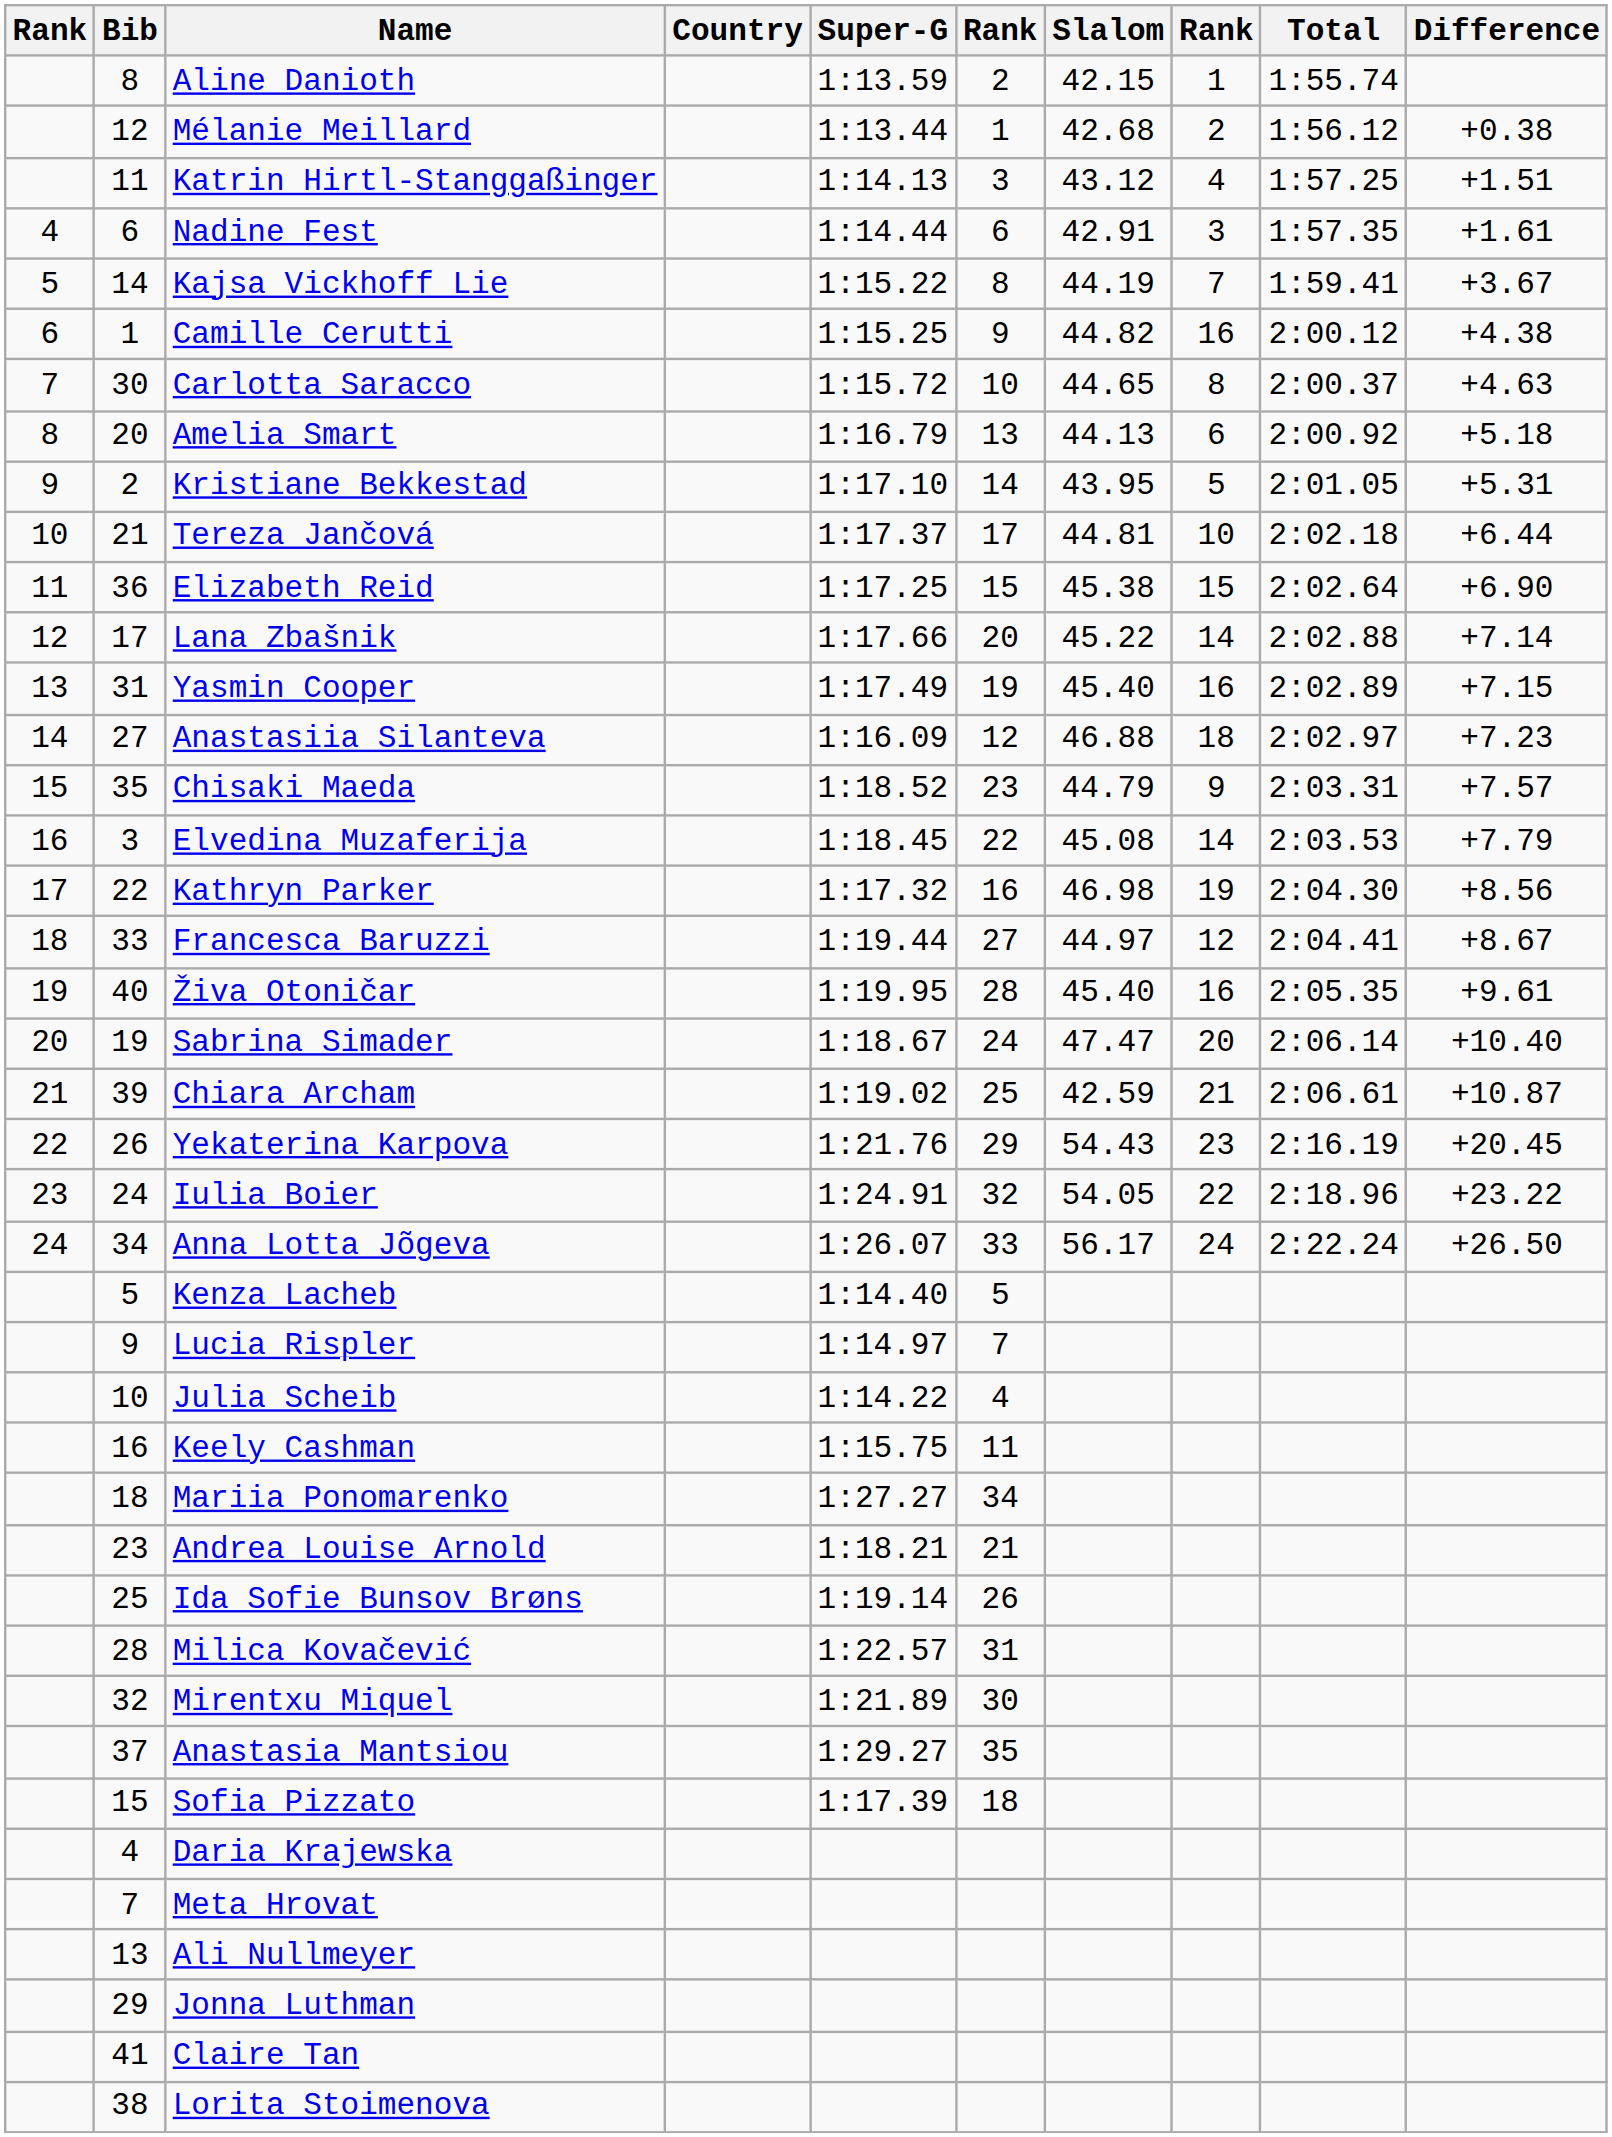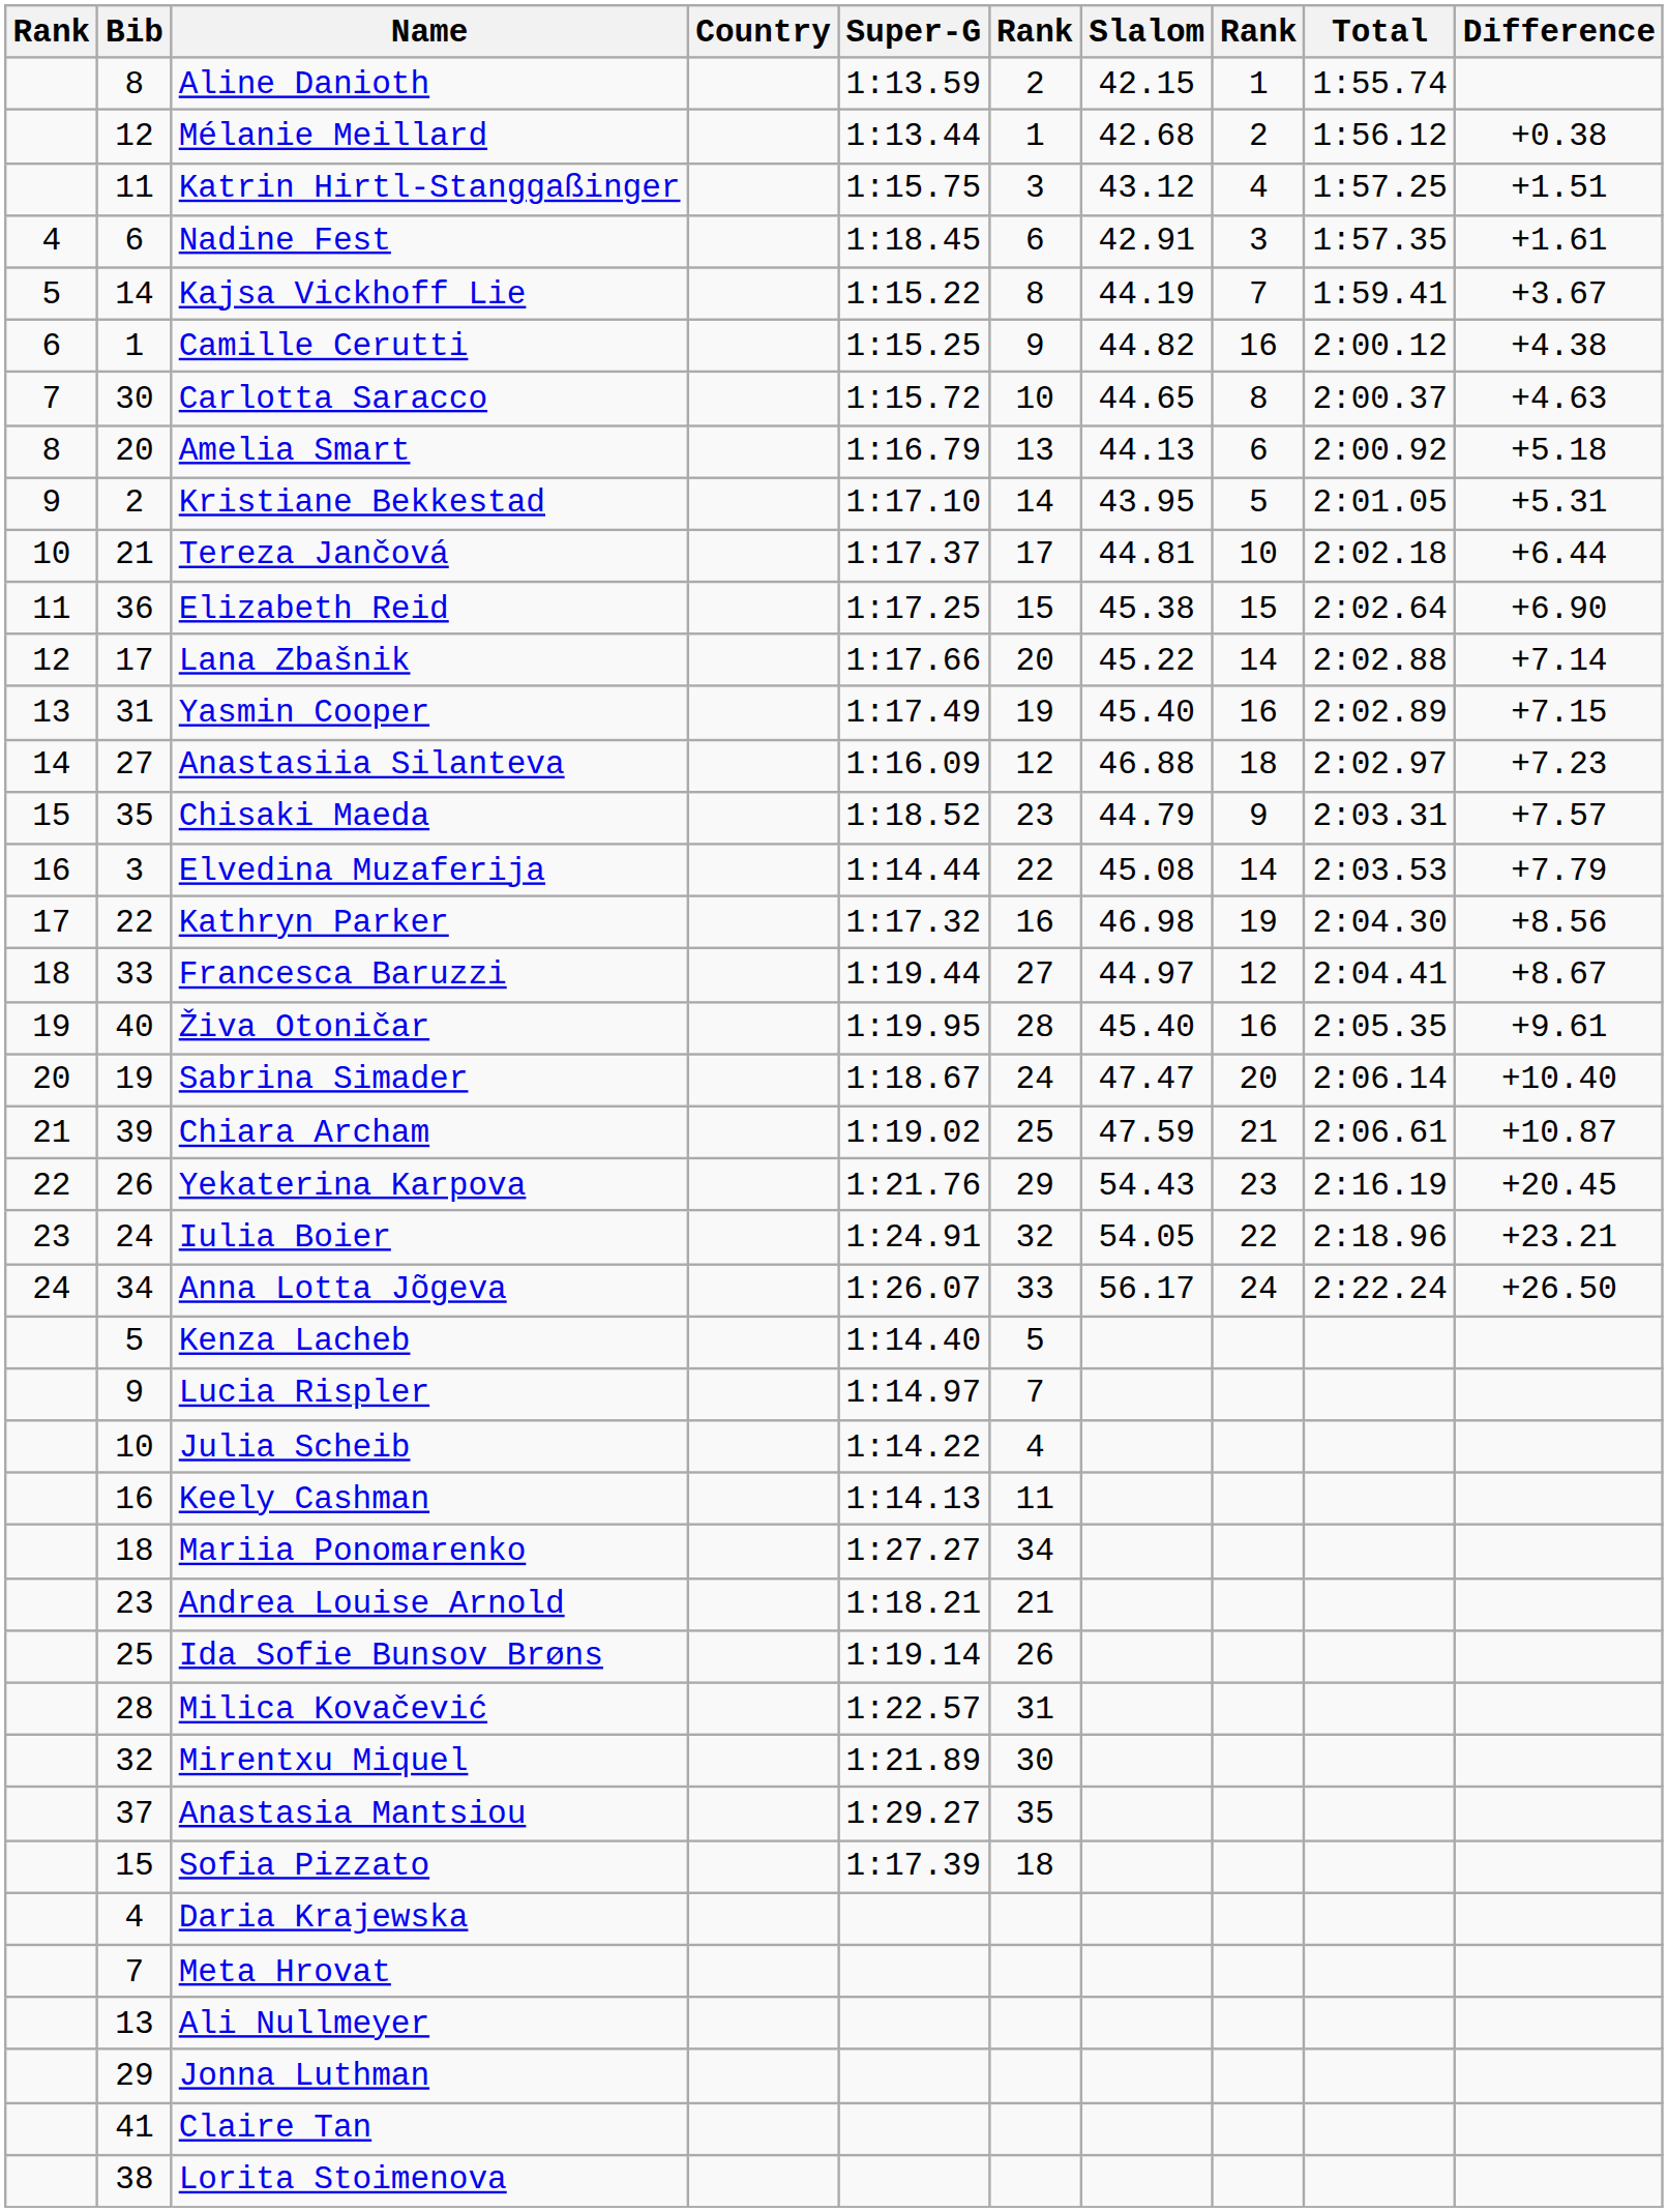Katrin Hirtl-Stanggaßinger | Super-G: 1:14.13 -> 1:15.75
Nadine Fest | Super-G: 1:14.44 -> 1:18.45
Elvedina Muzaferija | Super-G: 1:18.45 -> 1:14.44
Chiara Archam | Slalom: 42.59 -> 47.59
Iulia Boier | Difference: +23.22 -> +23.21
Keely Cashman | Super-G: 1:15.75 -> 1:14.13
